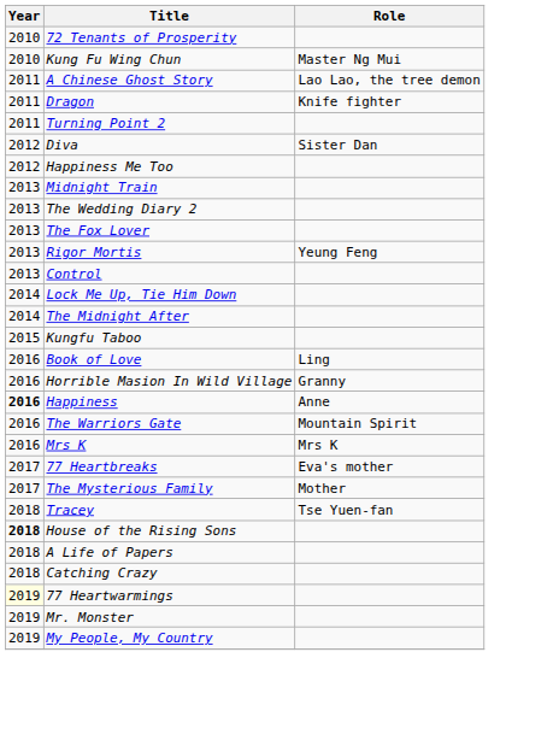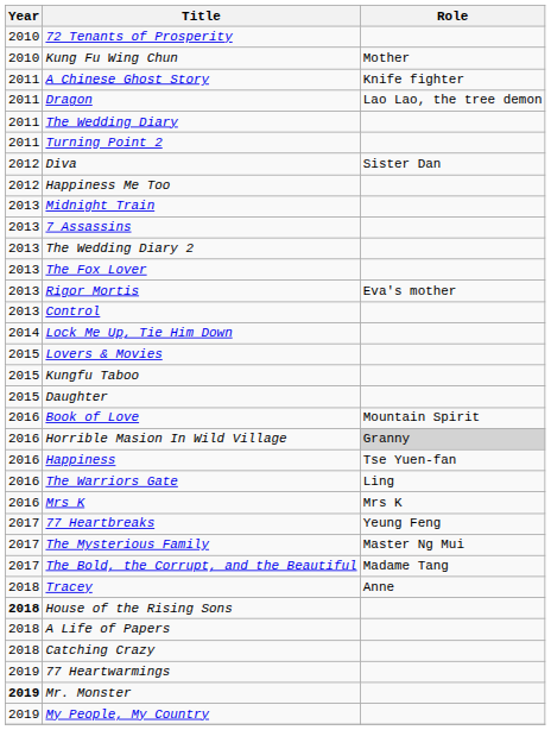Kung Fu Wing Chun | Role: Master Ng Mui -> Mother
A Chinese Ghost Story | Role: Lao Lao, the tree demon -> Knife fighter
Dragon | Role: Knife fighter -> Lao Lao, the tree demon
+ row: 2011 | The Wedding Diary
+ row: 2013 | 7 Assassins
Rigor Mortis | Role: Yeung Feng -> Eva's mother
- row: 2014 | The Midnight After
+ row: 2015 | Lovers & Movies
+ row: 2015 | Daughter
Book of Love | Role: Ling -> Mountain Spirit
Horrible Masion In Wild Village | Role: no background -> lightgrey background
Happiness | Year: bold -> normal
Happiness | Role: Anne -> Tse Yuen-fan
The Warriors Gate | Role: Mountain Spirit -> Ling
77 Heartbreaks | Role: Eva's mother -> Yeung Feng
The Mysterious Family | Role: Mother -> Master Ng Mui
+ row: 2017 | The Bold, the Corrupt, and the Beautiful | Madame Tang
Tracey | Role: Tse Yuen-fan -> Anne
77 Heartwarmings | Year: lightyellow background -> no background
Mr. Monster | Year: normal -> bold
